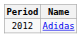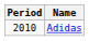Adidas | Period: 2012 -> 2010
